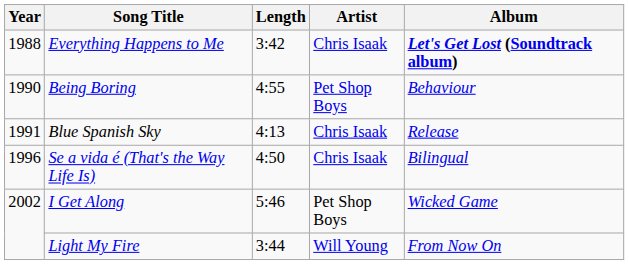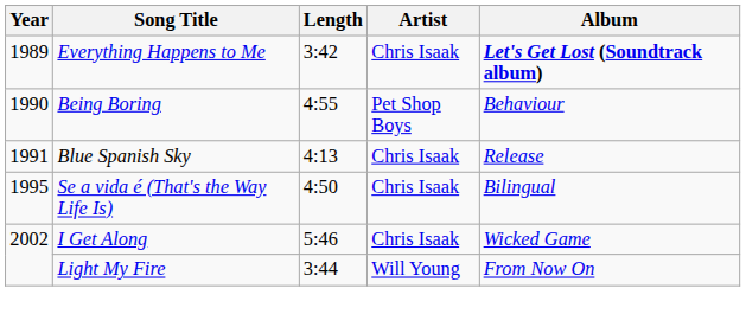Everything Happens to Me | Year: 1988 -> 1989
Se a vida é (That's the Way Life Is) | Year: 1996 -> 1995
I Get Along | Artist: Pet Shop Boys -> Chris Isaak
